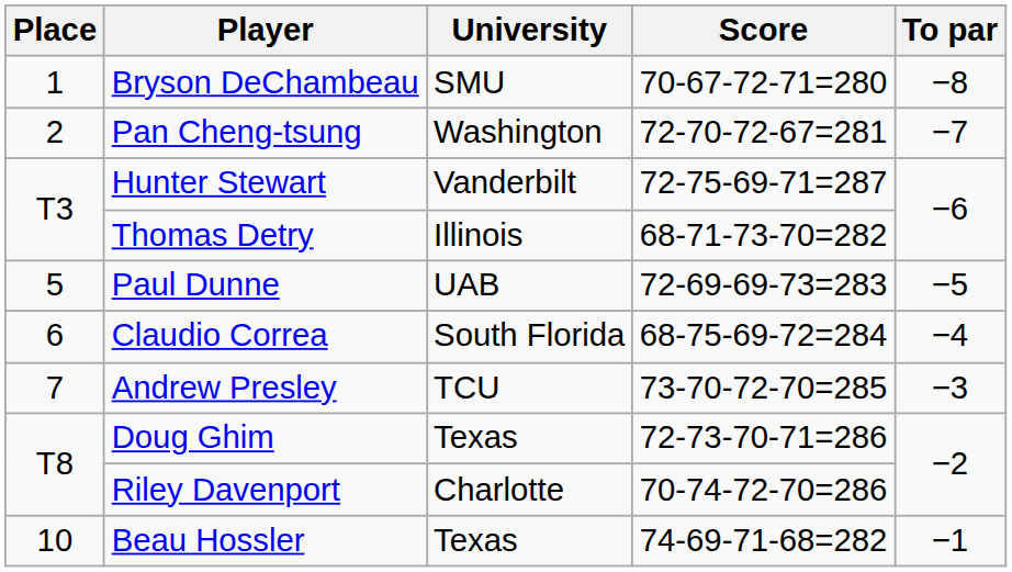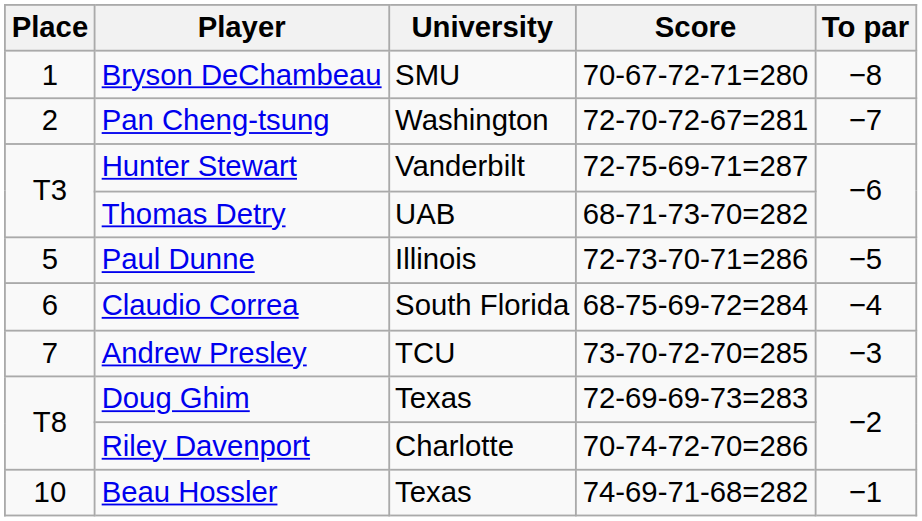Thomas Detry | University: Illinois -> UAB
Paul Dunne | University: UAB -> Illinois
Paul Dunne | Score: 72-69-69-73=283 -> 72-73-70-71=286
Doug Ghim | Score: 72-73-70-71=286 -> 72-69-69-73=283
